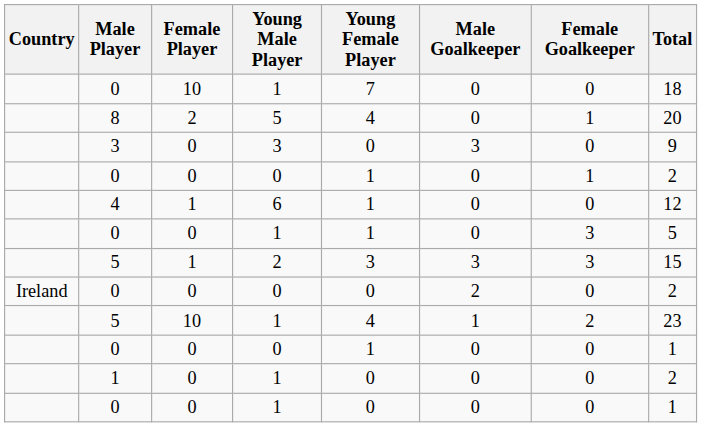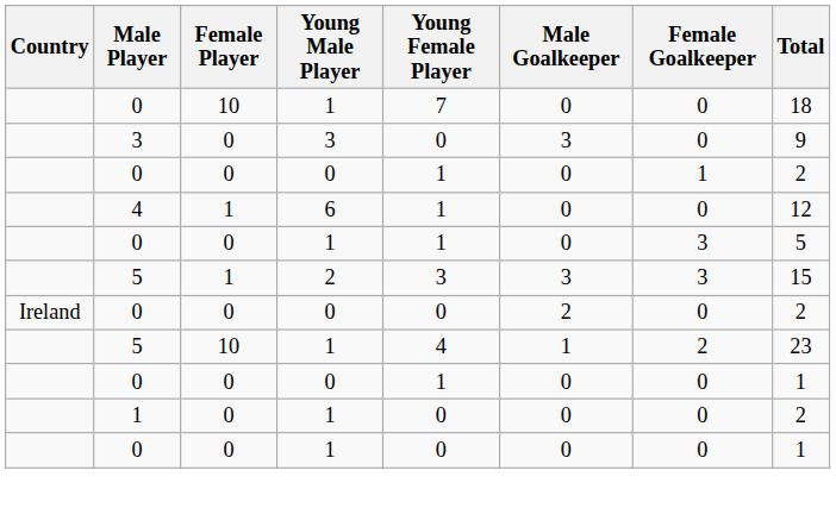- row: 8 | 2 | 5 | 4 | 0 | 1 | 20
